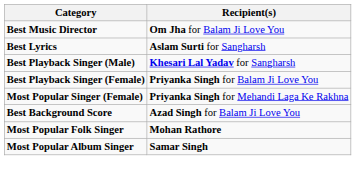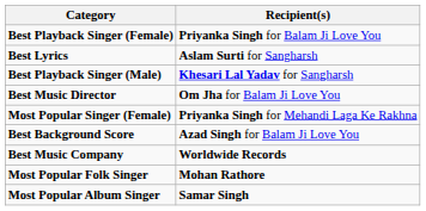rows swapped: Best Music Director <-> Best Playback Singer (Female)
+ row: Best Music Company | Worldwide Records
